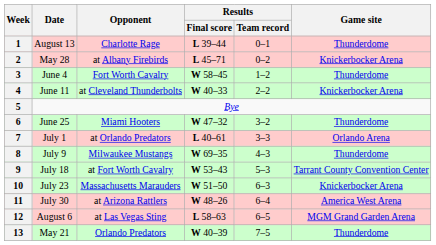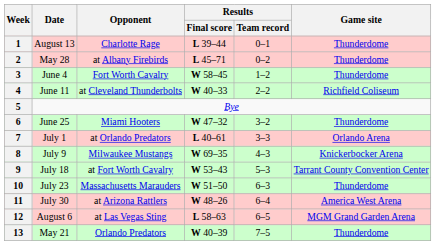2 | Game site: Knickerbocker Arena -> Thunderdome
4 | Game site: Knickerbocker Arena -> Richfield Coliseum
8 | Game site: Thunderdome -> Knickerbocker Arena
10 | Game site: Knickerbocker Arena -> Thunderdome
